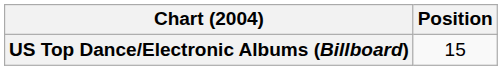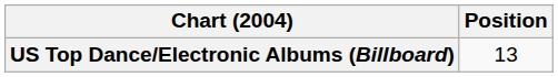US Top Dance/Electronic Albums (Billboard) | Position: 15 -> 13
